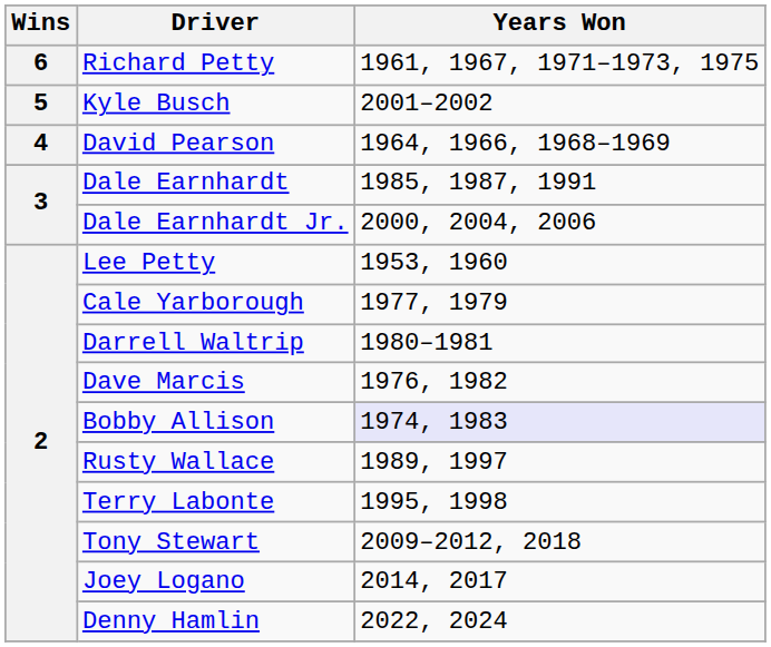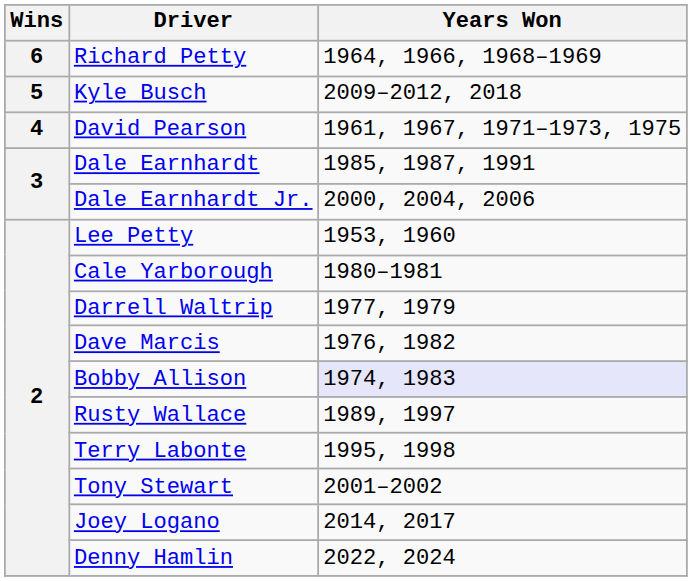Richard Petty | Years Won: 1961, 1967, 1971–1973, 1975 -> 1964, 1966, 1968–1969
Kyle Busch | Years Won: 2001–2002 -> 2009–2012, 2018
David Pearson | Years Won: 1964, 1966, 1968–1969 -> 1961, 1967, 1971–1973, 1975
Cale Yarborough | Years Won: 1977, 1979 -> 1980–1981
Darrell Waltrip | Years Won: 1980–1981 -> 1977, 1979
Tony Stewart | Years Won: 2009–2012, 2018 -> 2001–2002
